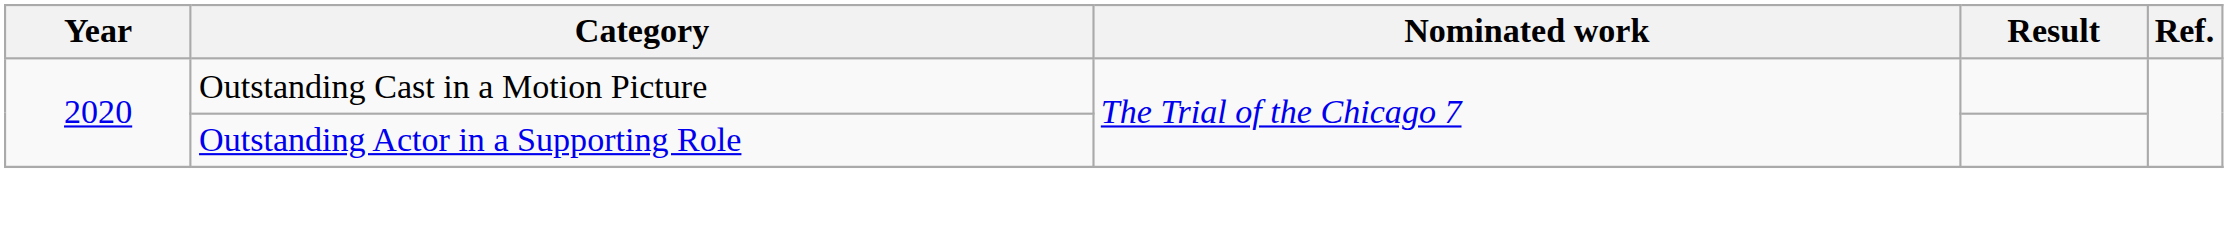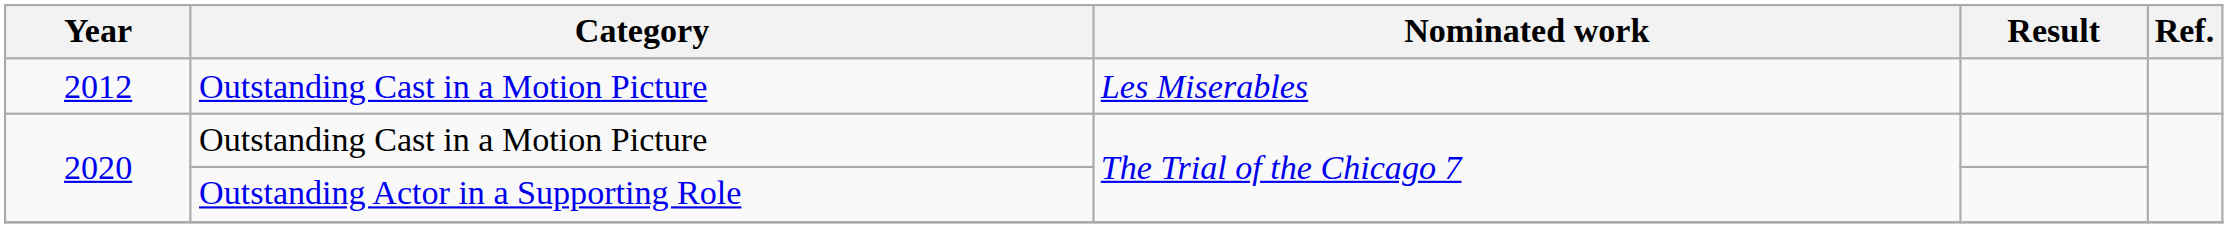+ row: 2012 | Outstanding Cast in a Motion Picture | Les Miserables
